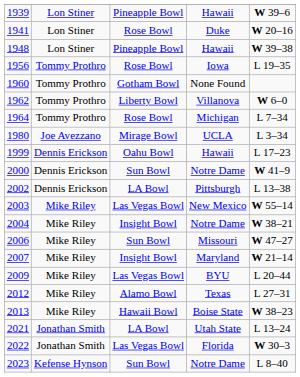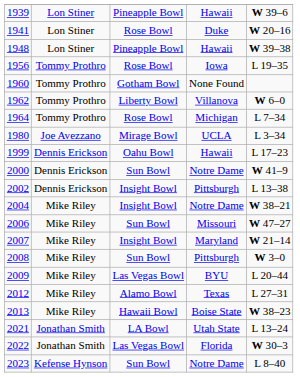2002 | column 3: LA Bowl -> Insight Bowl
- row: 2003 | Mike Riley | Las Vegas Bowl | New Mexico | W 55–14
+ row: 2008 | Mike Riley | Sun Bowl | Pittsburgh | W 3–0
